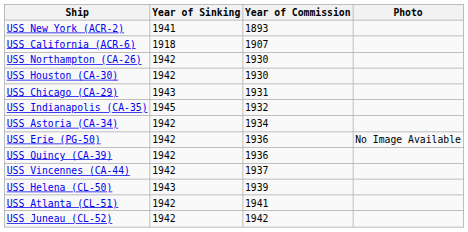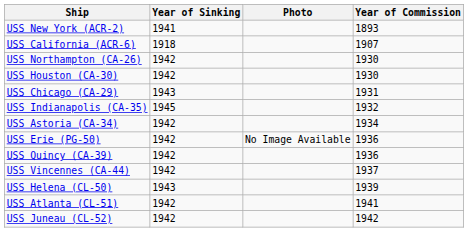columns swapped: Photo <-> Year of Commission
